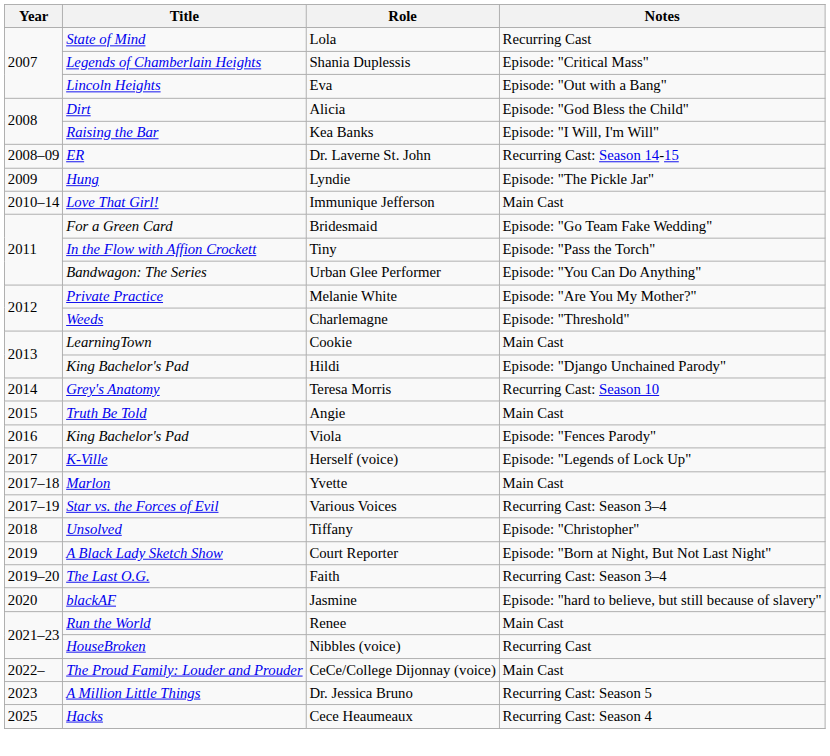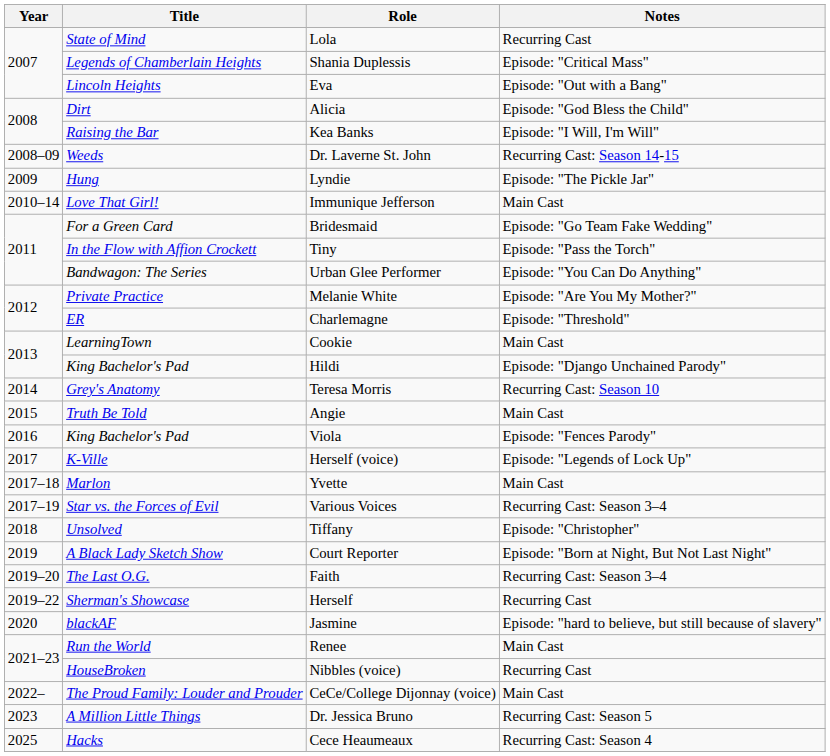Dr. Laverne St. John | Title: ER -> Weeds
Charlemagne | Title: Weeds -> ER
+ row: 2019–22 | Sherman's Showcase | Herself | Recurring Cast
